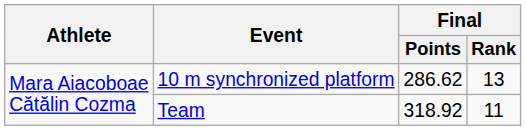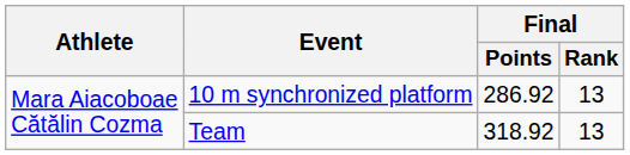10 m synchronized platform | Final / Points: 286.62 -> 286.92
Team | Final / Rank: 11 -> 13
